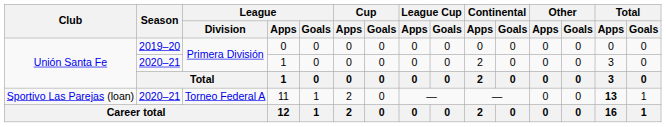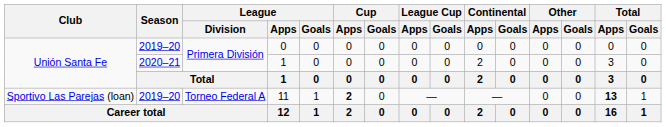11 | Season: 2020–21 -> 2019–20
11 | Cup / Apps: normal -> bold
